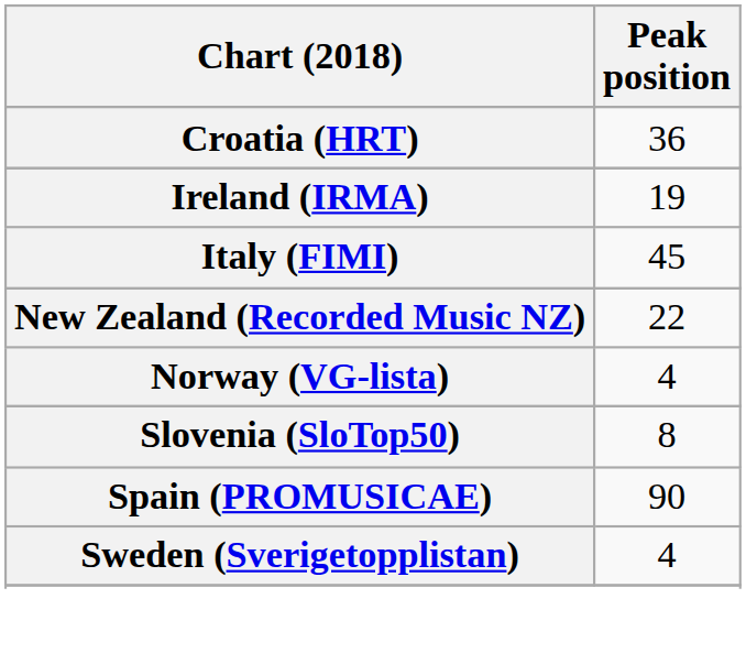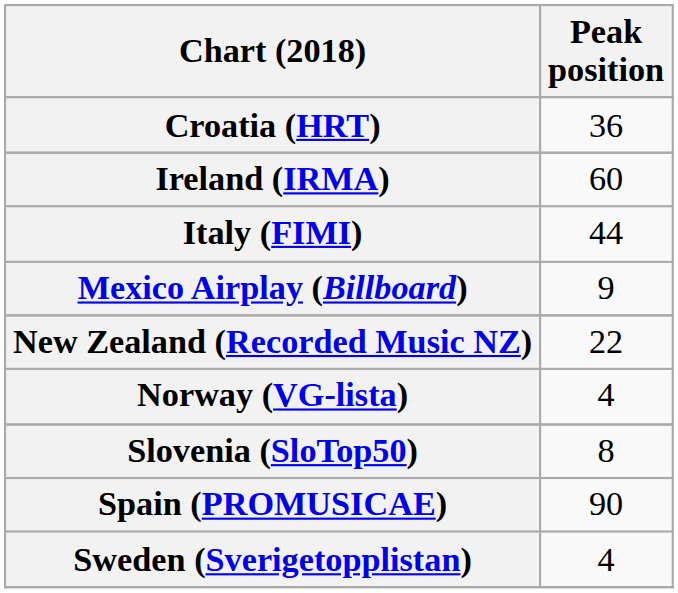Ireland (IRMA) | Peak position: 19 -> 60
Italy (FIMI) | Peak position: 45 -> 44
+ row: Mexico Airplay (Billboard) | 9
